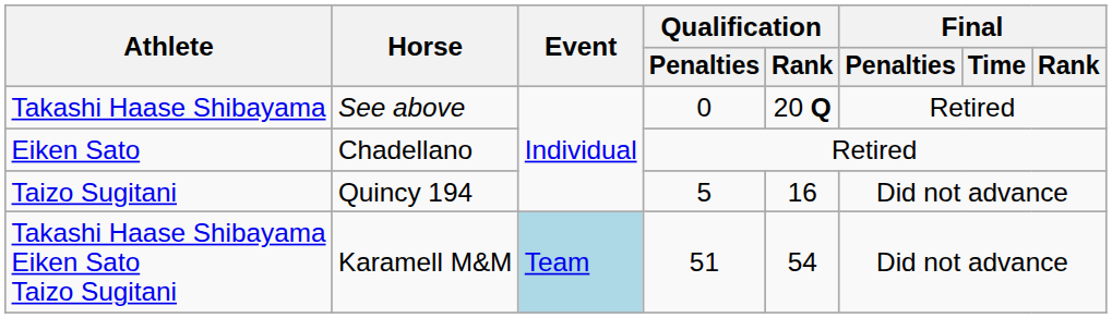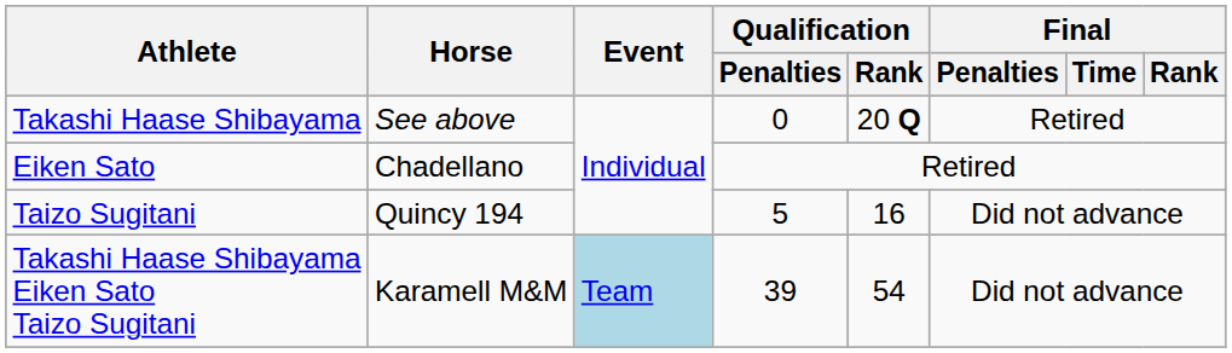Takashi Haase Shibayama Eiken Sato Taizo Sugitani | Qualification / Penalties: 51 -> 39
